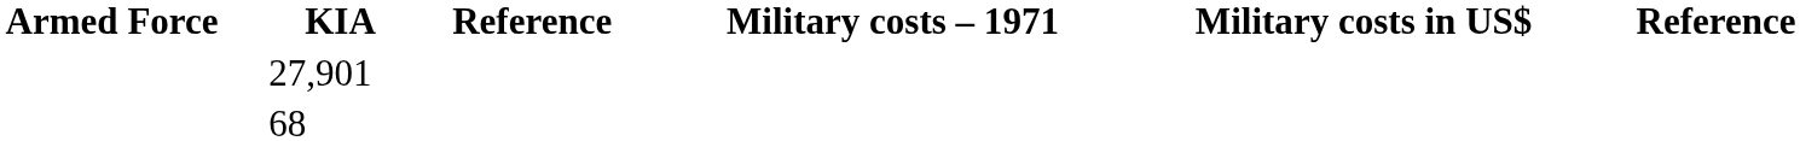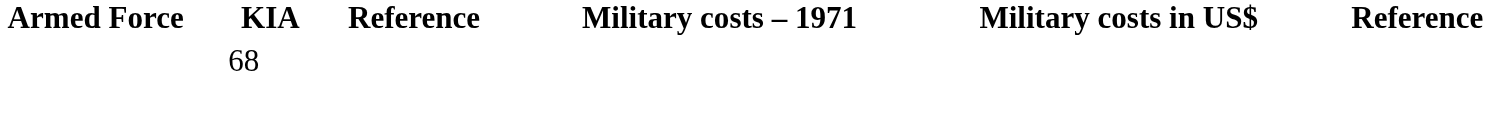- row: 27,901
